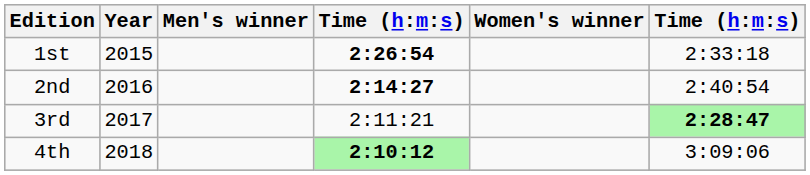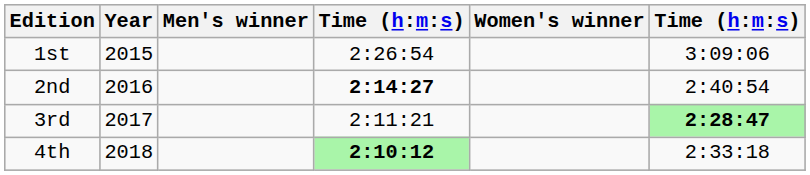1st | column 4: bold -> normal
1st | column 6: 2:33:18 -> 3:09:06
4th | column 6: 3:09:06 -> 2:33:18
